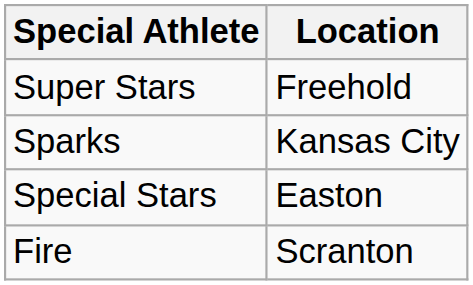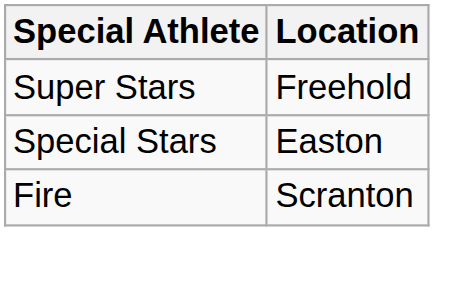- row: Sparks | Kansas City
